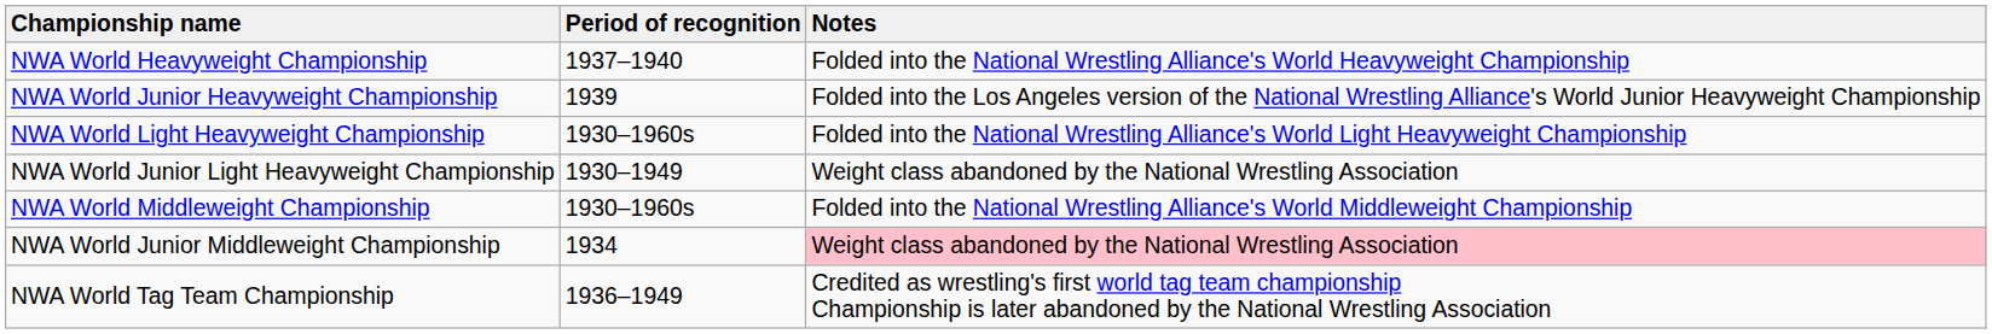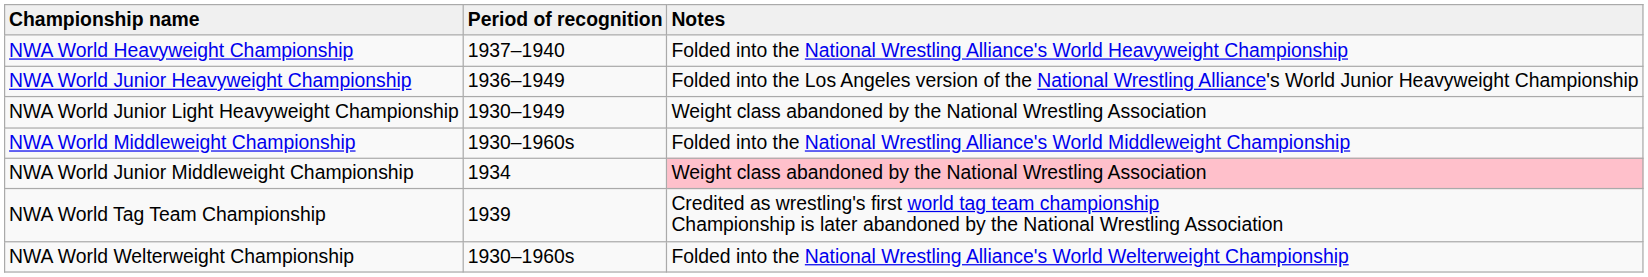NWA World Junior Heavyweight Championship | Period of recognition: 1939 -> 1936–1949
- row: NWA World Light Heavyweight Championship | 1930–1960s | Folded into the National Wrestling Alliance's World Light Heavyweight Championship
NWA World Tag Team Championship | Period of recognition: 1936–1949 -> 1939
+ row: NWA World Welterweight Championship | 1930–1960s | Folded into the National Wrestling Alliance's World Welterweight Championship
